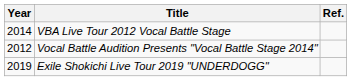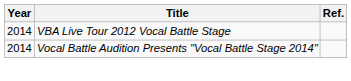Vocal Battle Audition Presents "Vocal Battle Stage 2014" | Year: 2012 -> 2014
- row: 2019 | Exile Shokichi Live Tour 2019 "UNDERDOGG"
